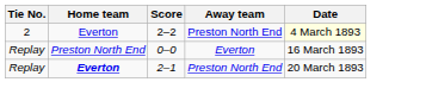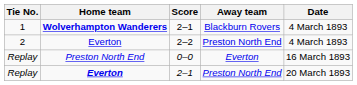+ row: 1 | Wolverhampton Wanderers | 2–1 | Blackburn Rovers | 4 March 1893
2 | Date: lightyellow background -> no background
